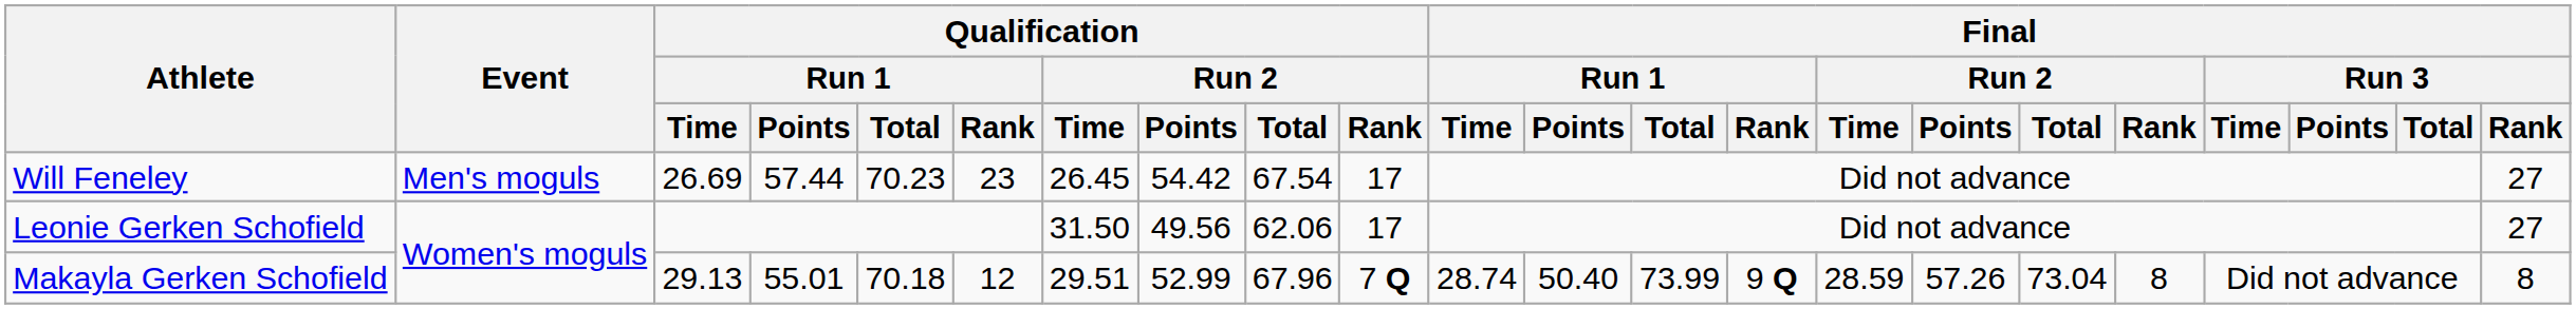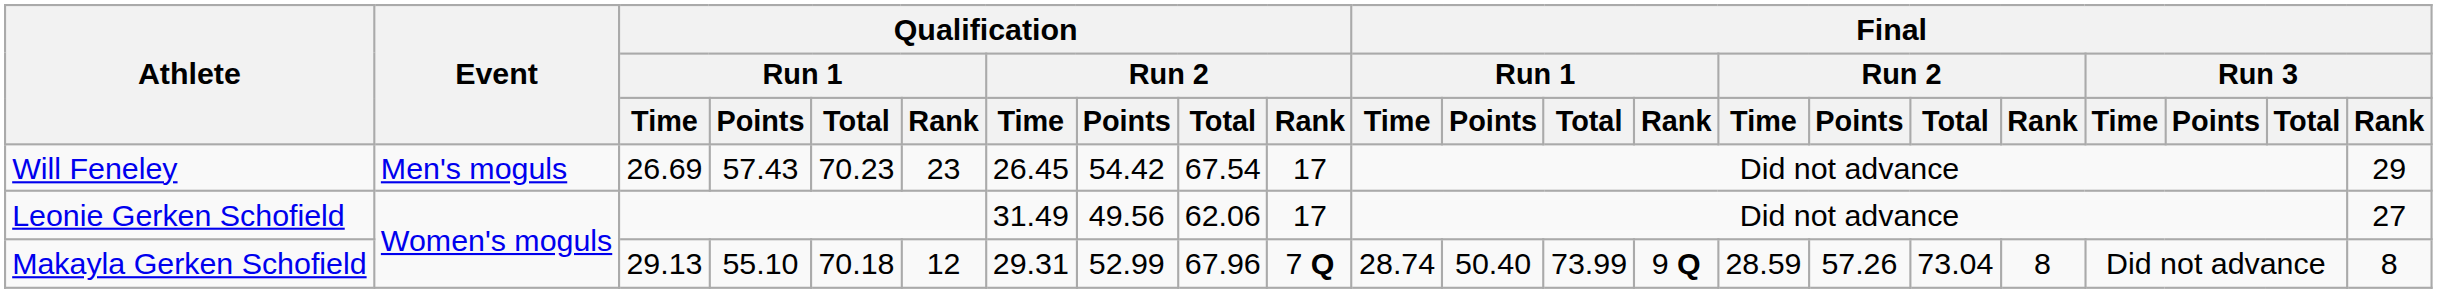Will Feneley | Qualification / Run 1 / Points: 57.44 -> 57.43
Will Feneley | Final / Run 3 / Rank: 27 -> 29
Leonie Gerken Schofield | Qualification / Run 2 / Time: 31.50 -> 31.49
Makayla Gerken Schofield | Qualification / Run 1 / Points: 55.01 -> 55.10
Makayla Gerken Schofield | Qualification / Run 2 / Time: 29.51 -> 29.31
